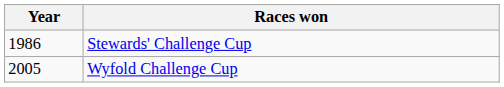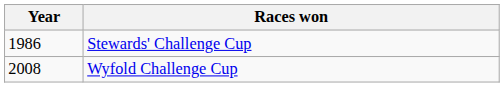Wyfold Challenge Cup | Year: 2005 -> 2008
